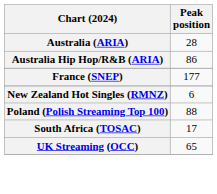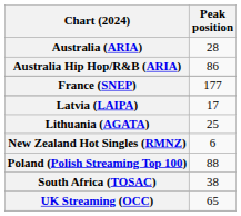+ row: Latvia (LAIPA) | 17
+ row: Lithuania (AGATA) | 25
South Africa (TOSAC) | Peak position: 17 -> 38
